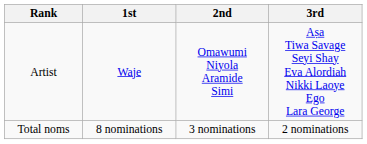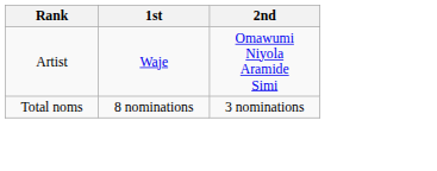- column: 3rd | Aṣa Tiwa Savage Seyi Shay Eva Alordiah Nikki Laoye Ego Lara George | 2 nominations
